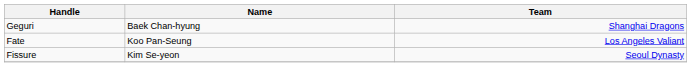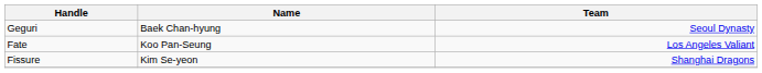Geguri | Team: Shanghai Dragons -> Seoul Dynasty
Fissure | Team: Seoul Dynasty -> Shanghai Dragons
